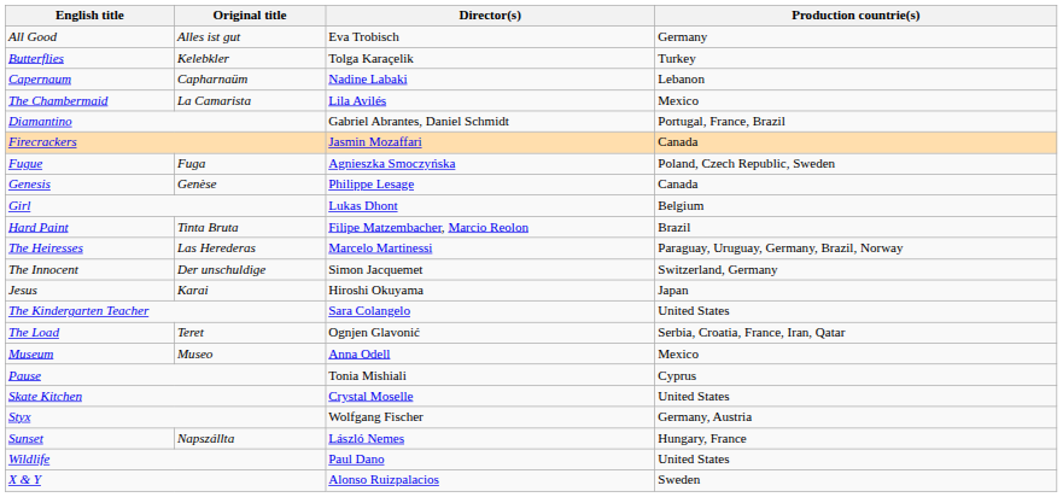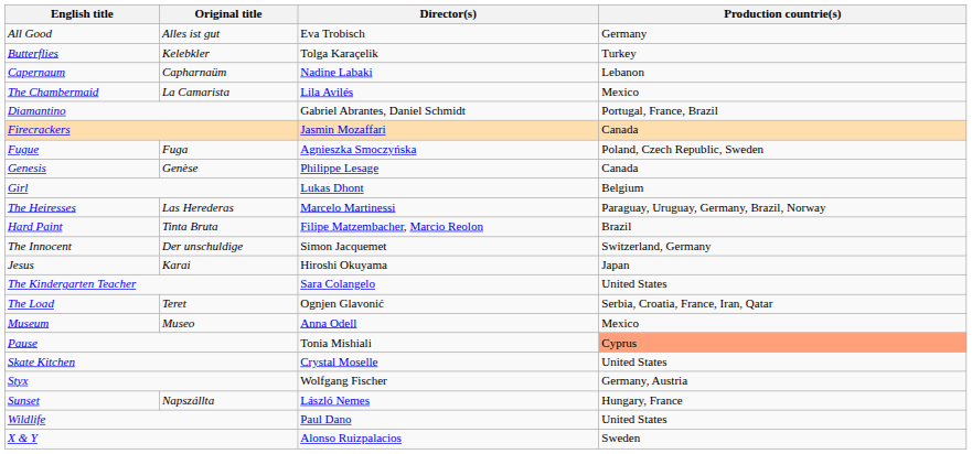rows swapped: Hard Paint <-> The Heiresses
Pause | Production countrie(s): no background -> lightsalmon background
